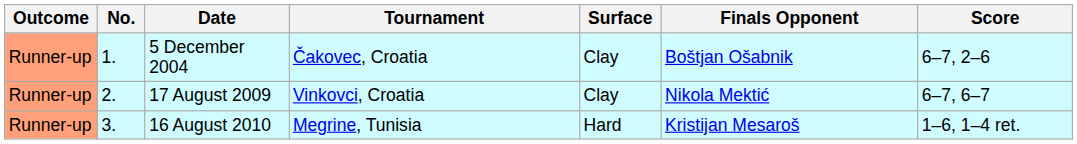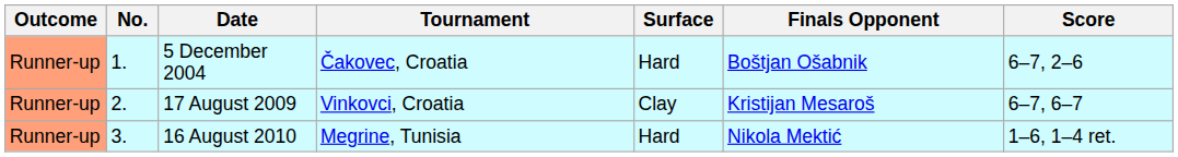5 December 2004 | Surface: Clay -> Hard
17 August 2009 | Finals Opponent: Nikola Mektić -> Kristijan Mesaroš
16 August 2010 | Finals Opponent: Kristijan Mesaroš -> Nikola Mektić
